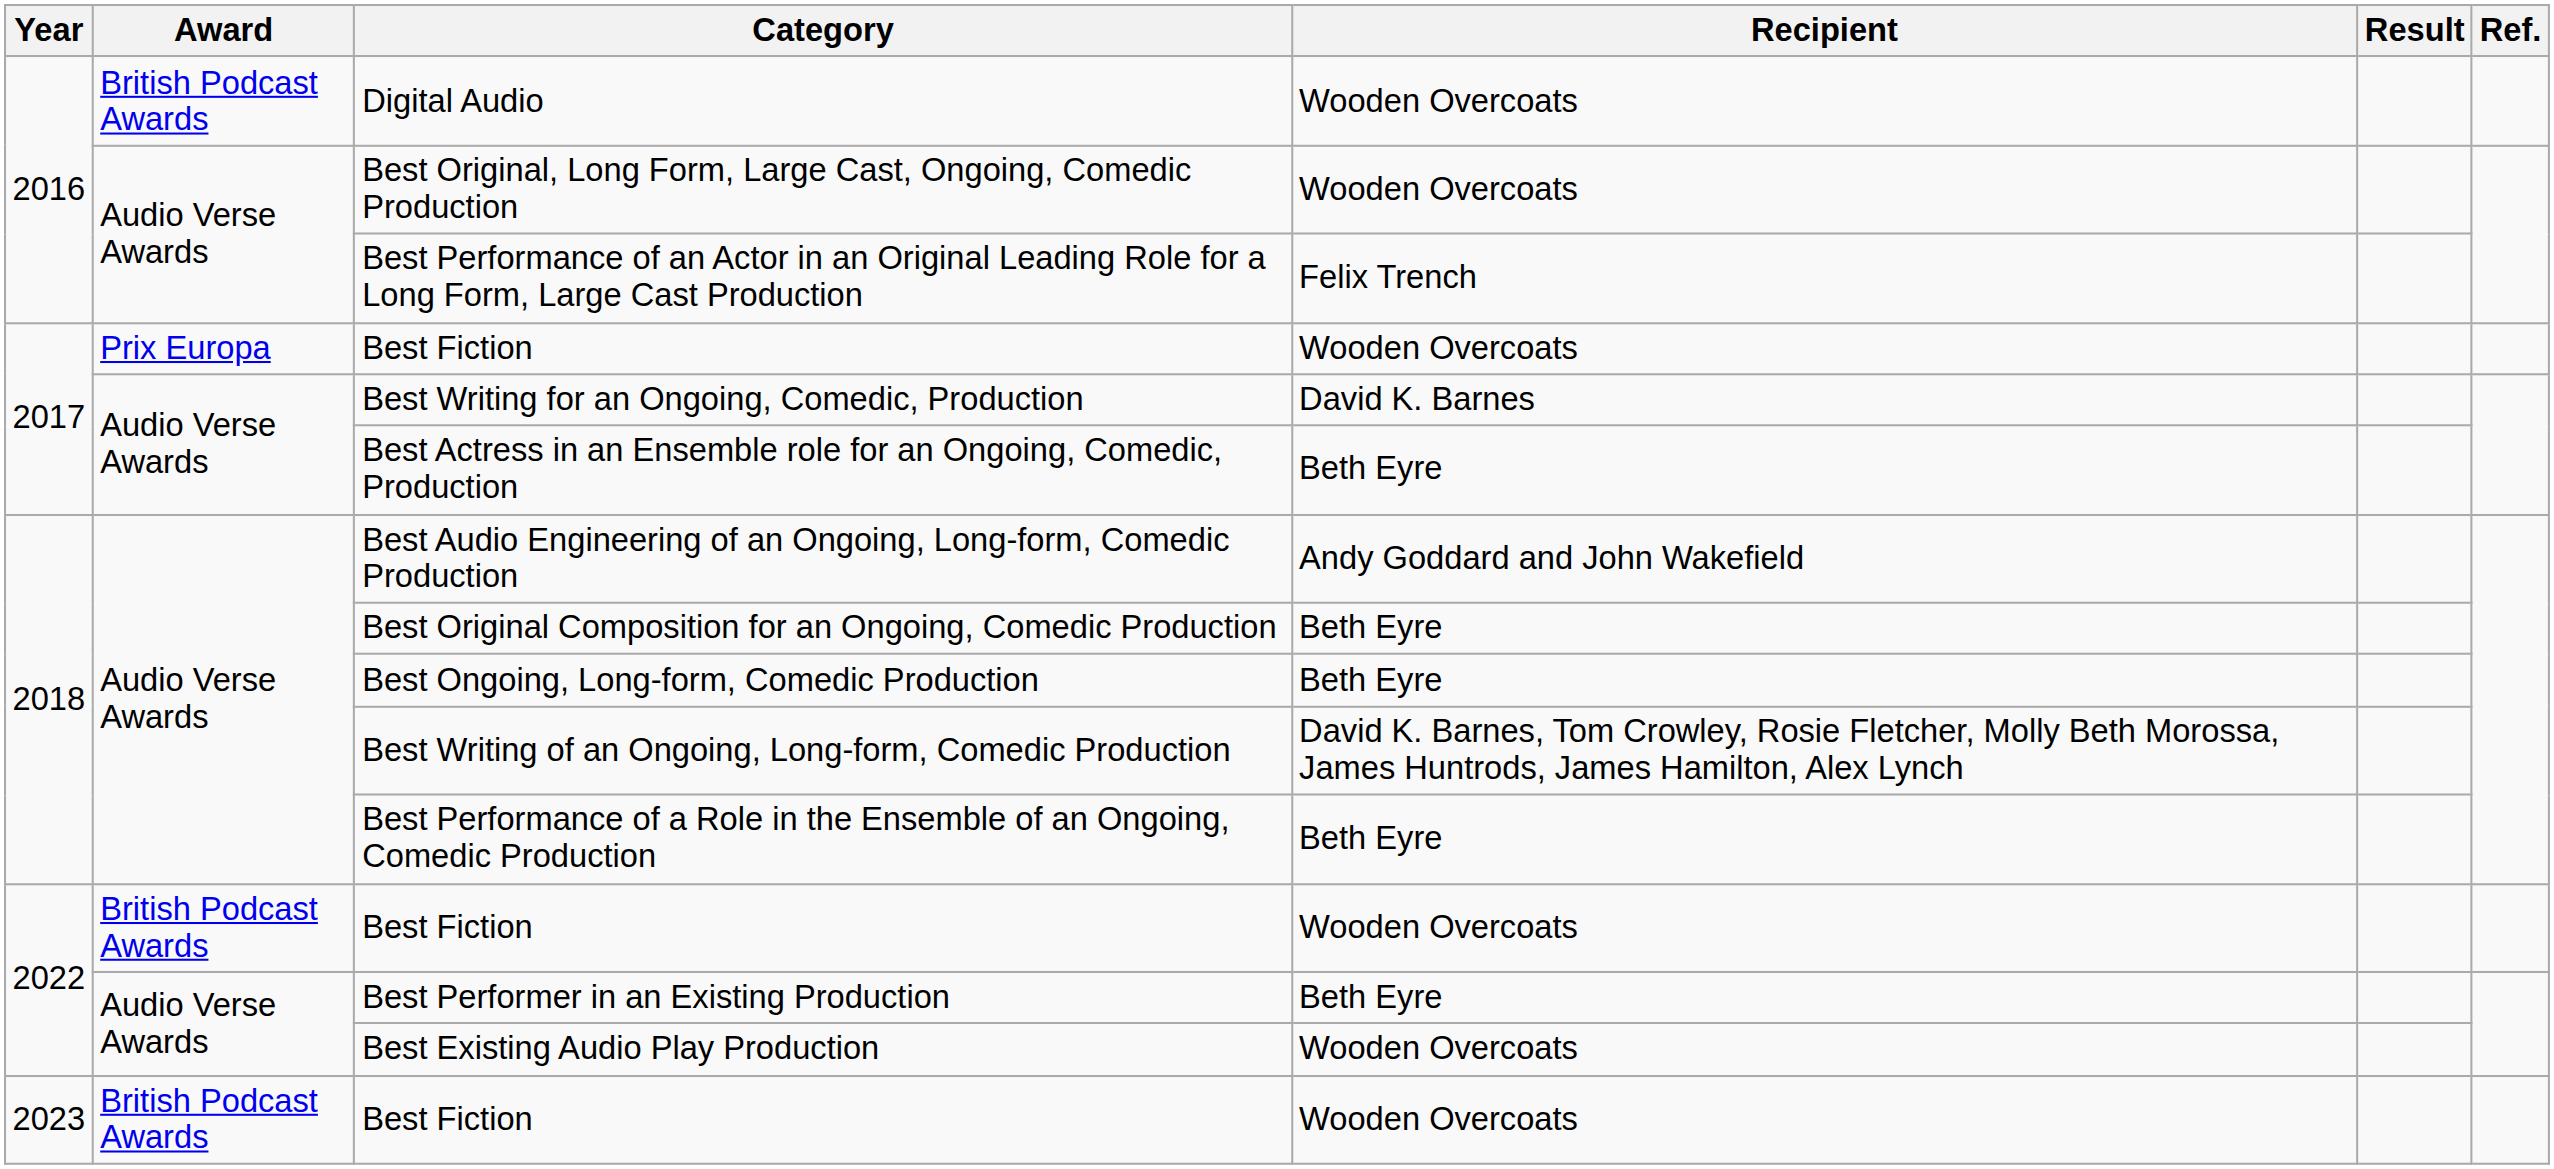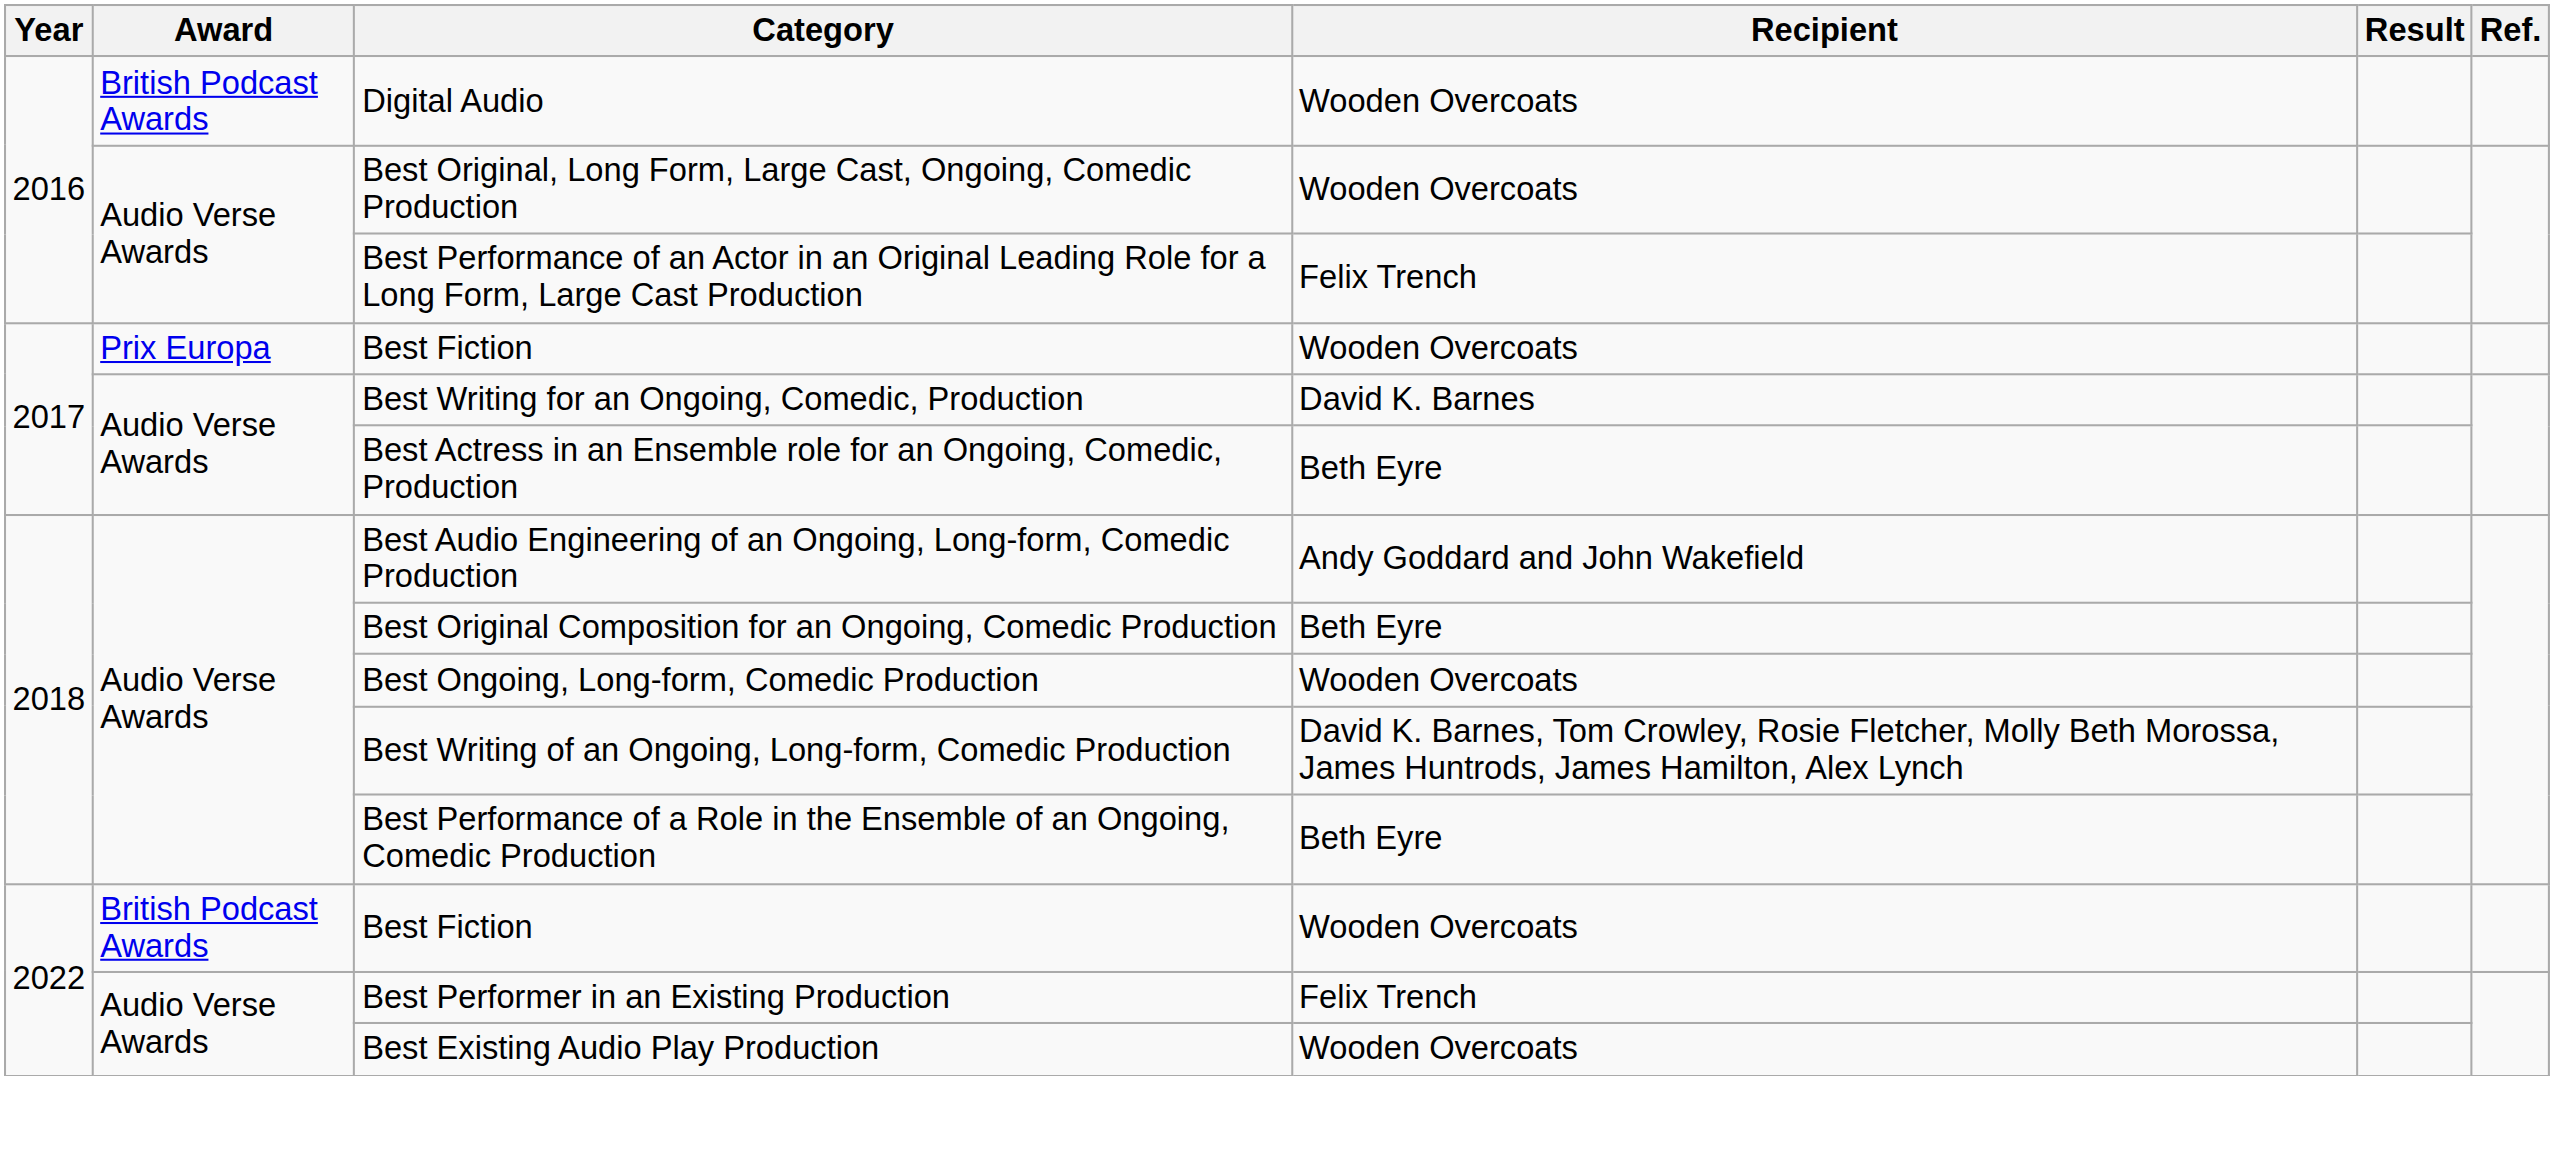Best Ongoing, Long-form, Comedic Production | Recipient: Beth Eyre -> Wooden Overcoats
Best Performer in an Existing Production | Recipient: Beth Eyre -> Felix Trench
- row: 2023 | British Podcast Awards | Best Fiction | Wooden Overcoats
